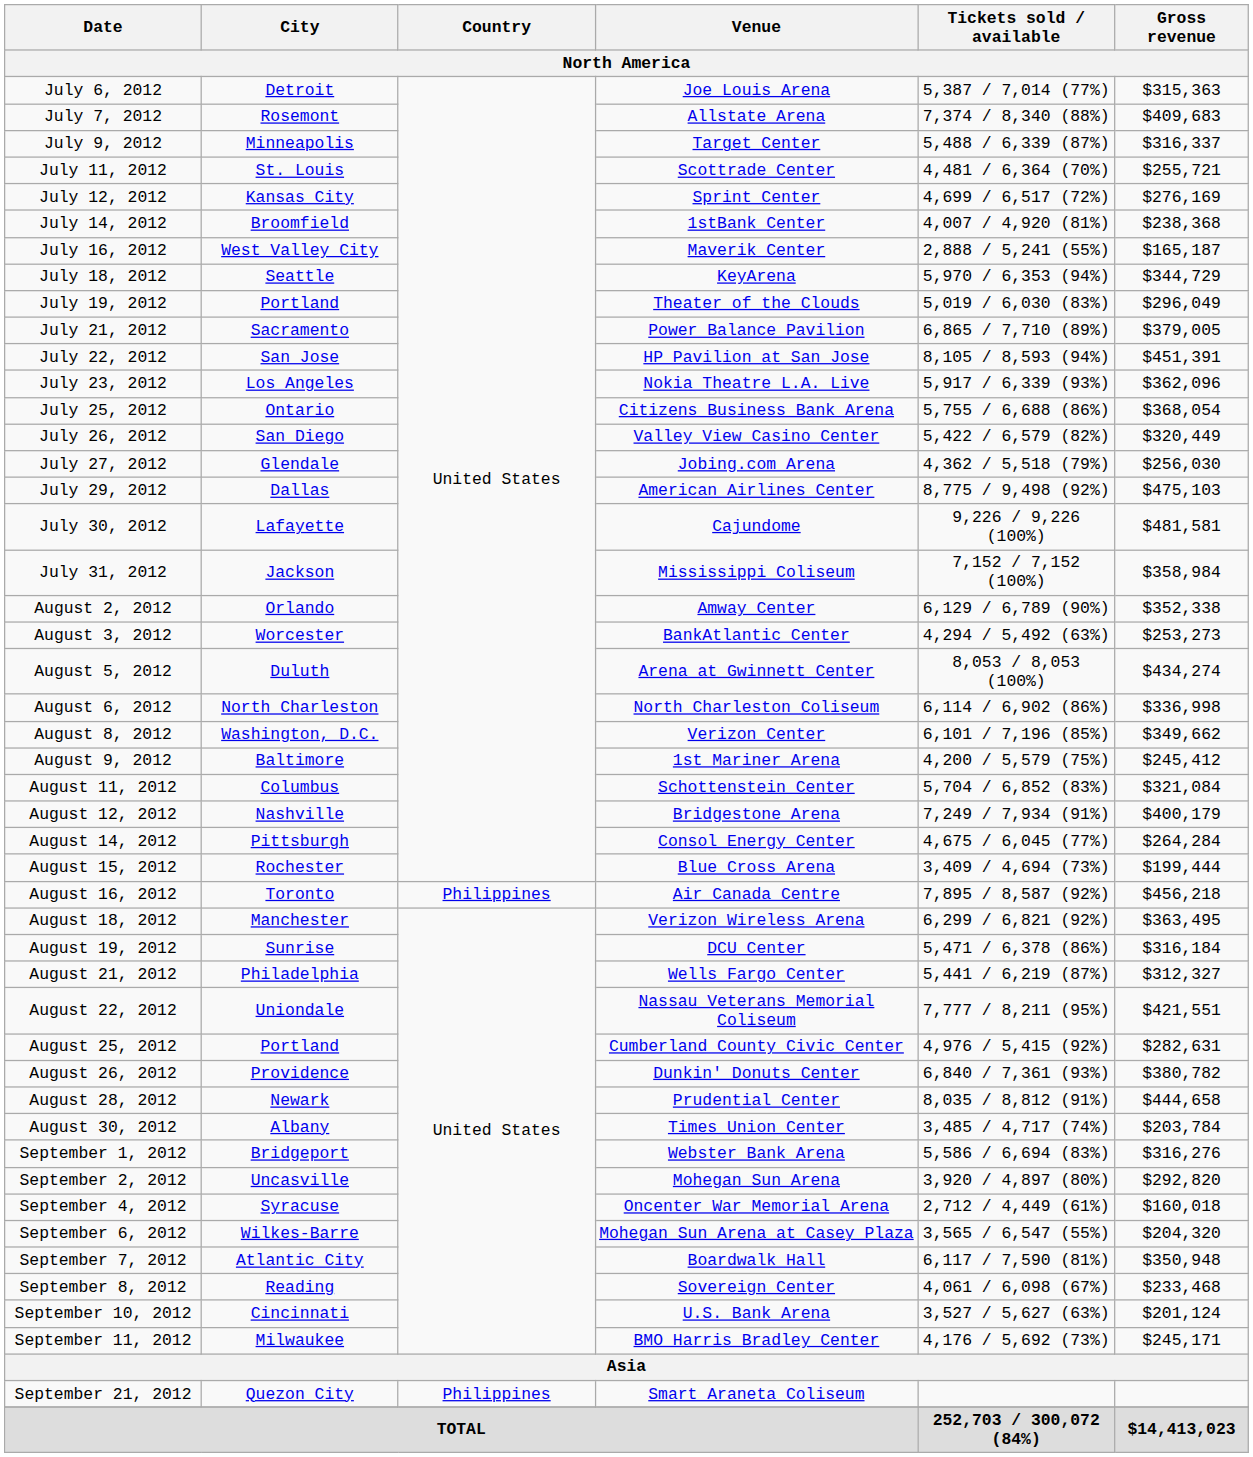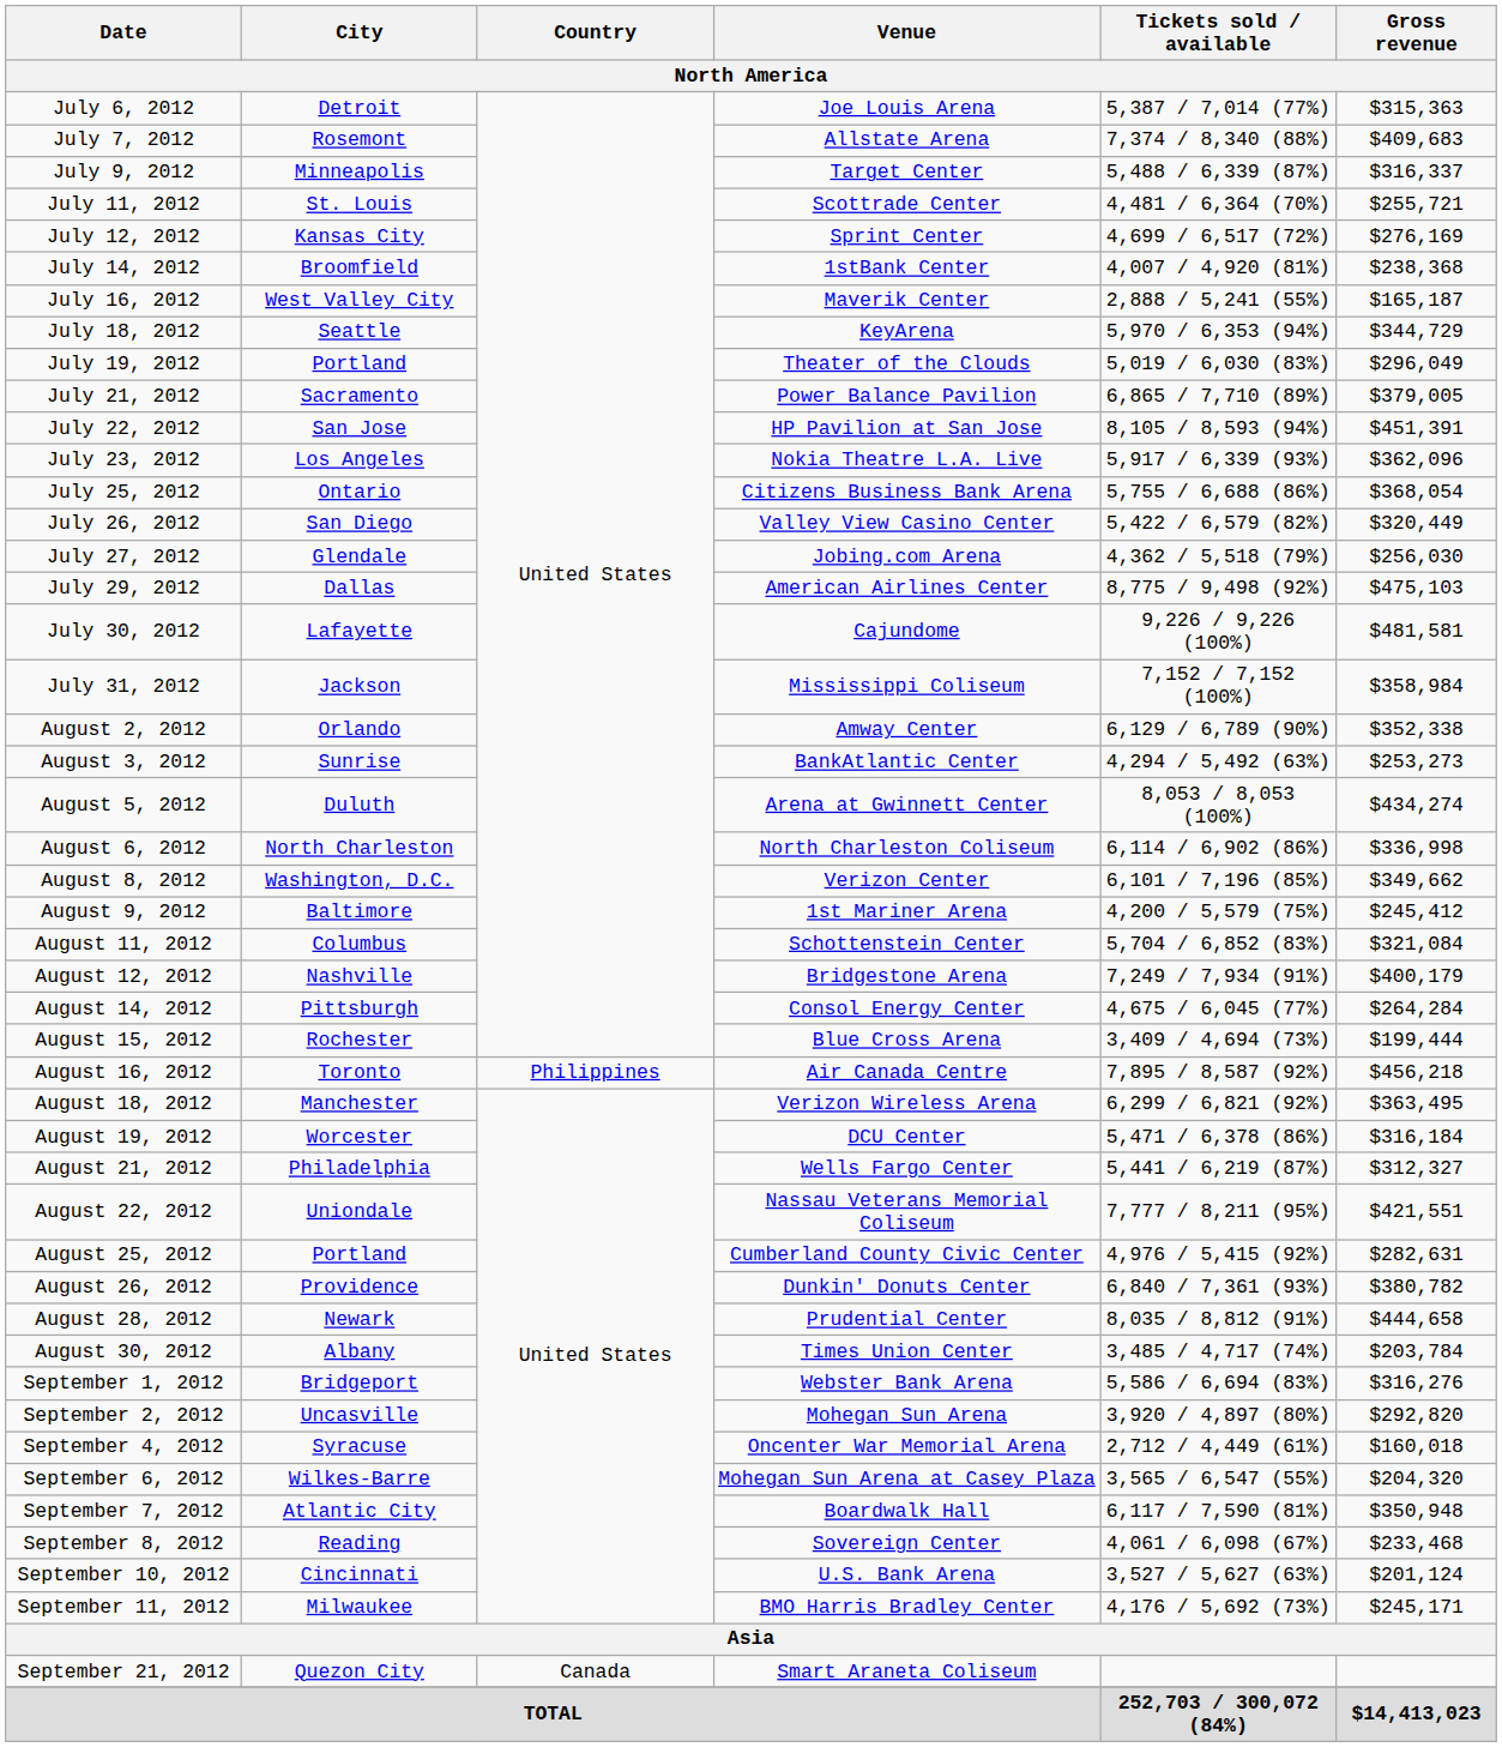August 3, 2012 | City: Worcester -> Sunrise
August 19, 2012 | City: Sunrise -> Worcester
September 21, 2012 | Country: Philippines -> Canada
